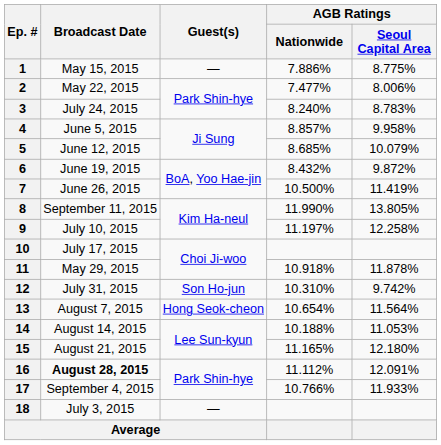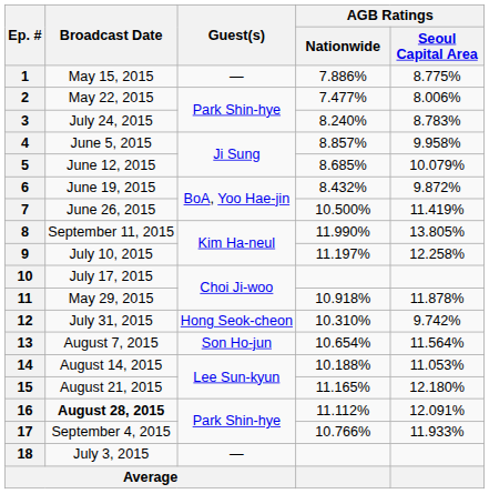12 | Guest(s): Son Ho-jun -> Hong Seok-cheon
13 | Guest(s): Hong Seok-cheon -> Son Ho-jun
